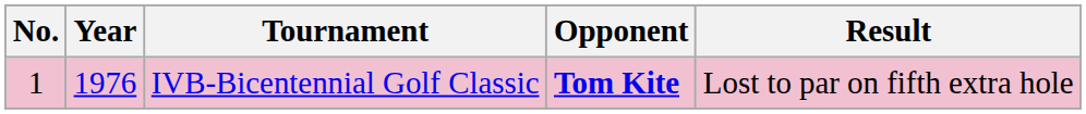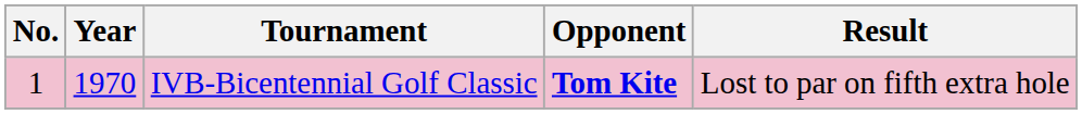IVB-Bicentennial Golf Classic | Year: 1976 -> 1970
